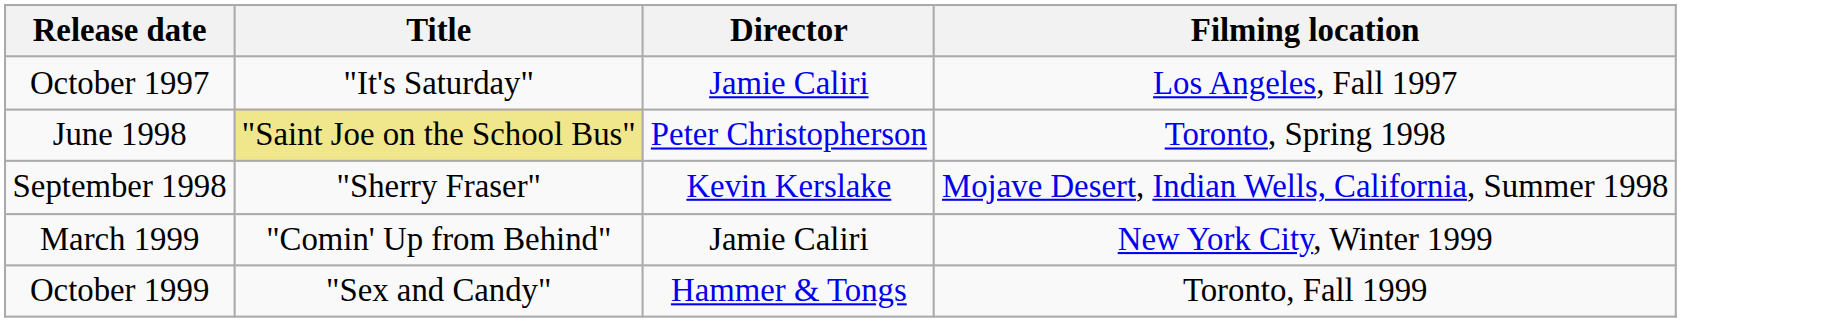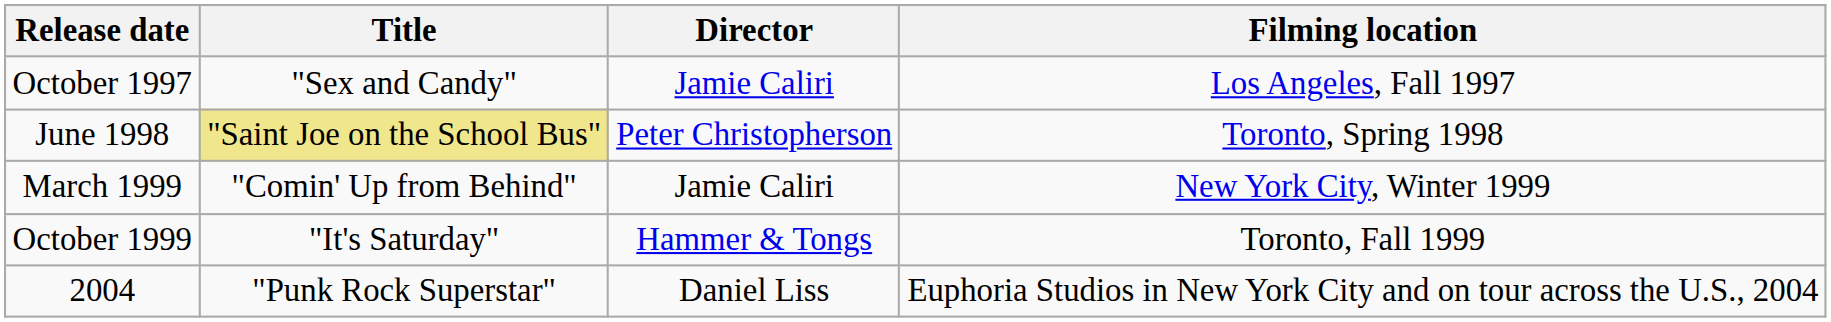October 1997 | Title: "It's Saturday" -> "Sex and Candy"
- row: September 1998 | "Sherry Fraser" | Kevin Kerslake | Mojave Desert, Indian Wells, California, Summer 1998
October 1999 | Title: "Sex and Candy" -> "It's Saturday"
+ row: 2004 | "Punk Rock Superstar" | Daniel Liss | Euphoria Studios in New York City and on tour across the U.S., 2004
